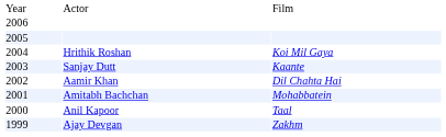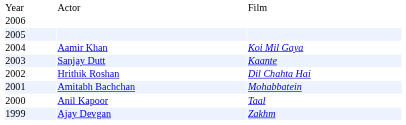2004 | column 2: Hrithik Roshan -> Aamir Khan
2002 | column 2: Aamir Khan -> Hrithik Roshan
